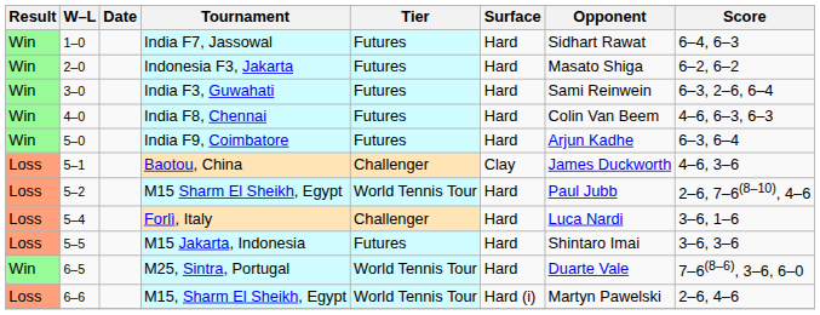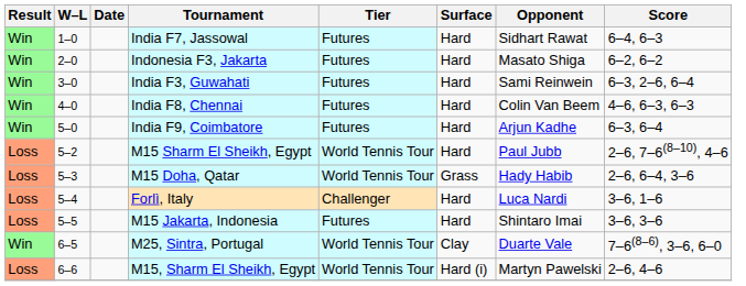- row: Loss | 5–1 | Baotou, China | Challenger | Clay | James Duckworth | 4–6, 3–6
+ row: Loss | 5–3 | M15 Doha, Qatar | World Tennis Tour | Grass | Hady Habib | 2–6, 6–4, 3–6
M25, Sintra, Portugal | Surface: Hard -> Clay
